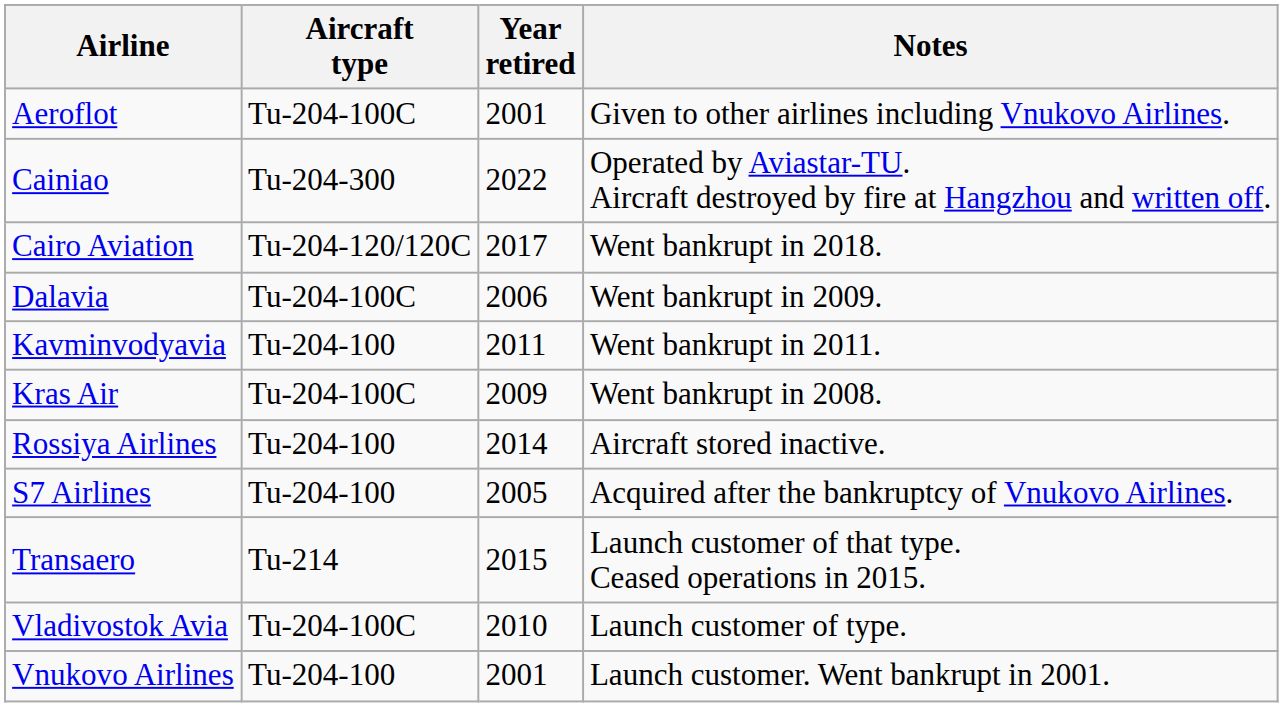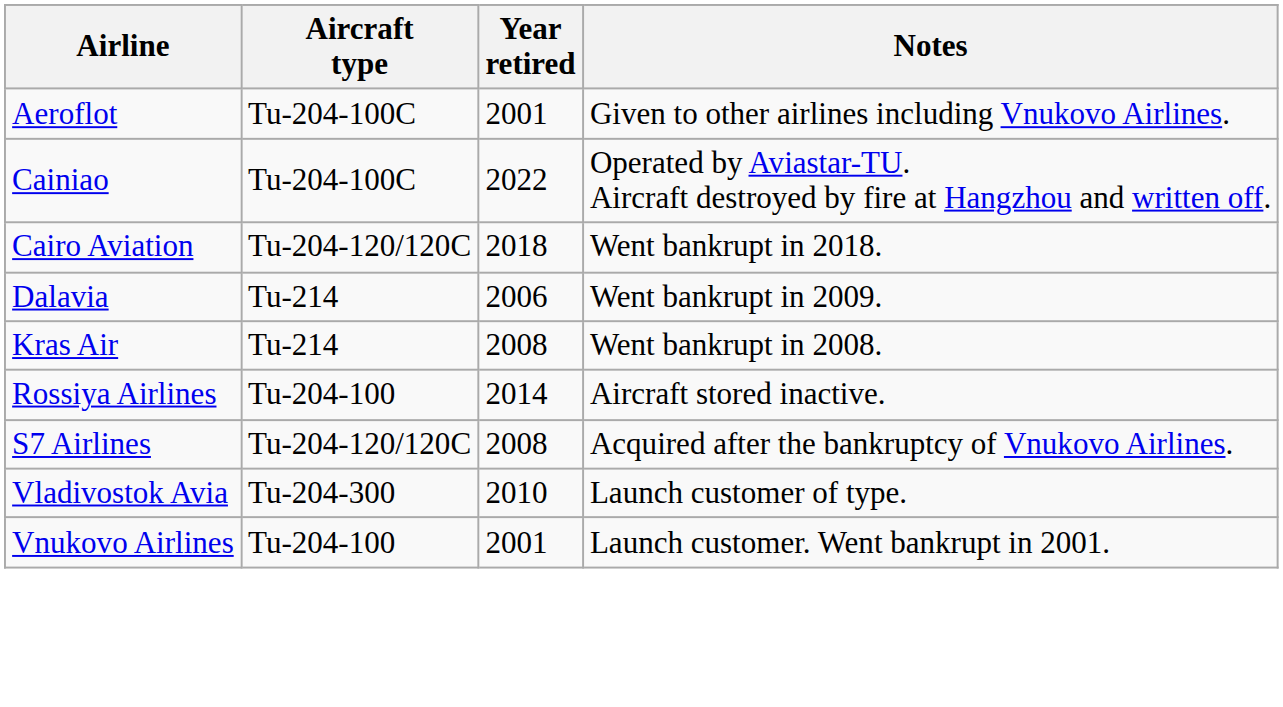Cainiao | Aircraft type: Tu-204-300 -> Tu-204-100C
Cairo Aviation | Year retired: 2017 -> 2018
Dalavia | Aircraft type: Tu-204-100C -> Tu-214
- row: Kavminvodyavia | Tu-204-100 | 2011 | Went bankrupt in 2011.
Kras Air | Aircraft type: Tu-204-100C -> Tu-214
Kras Air | Year retired: 2009 -> 2008
S7 Airlines | Aircraft type: Tu-204-100 -> Tu-204-120/120C
S7 Airlines | Year retired: 2005 -> 2008
- row: Transaero | Tu-214 | 2015 | Launch customer of that type. Ceased operations in 2015.
Vladivostok Avia | Aircraft type: Tu-204-100C -> Tu-204-300
